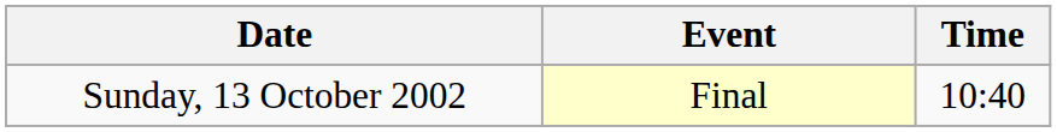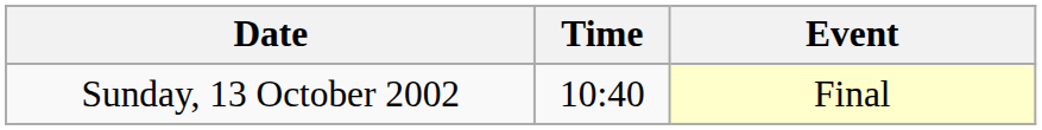columns swapped: Time <-> Event
